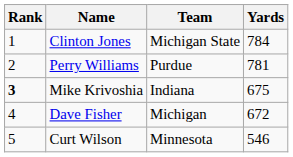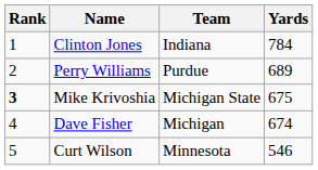Clinton Jones | Team: Michigan State -> Indiana
Perry Williams | Yards: 781 -> 689
Mike Krivoshia | Team: Indiana -> Michigan State
Dave Fisher | Yards: 672 -> 674
